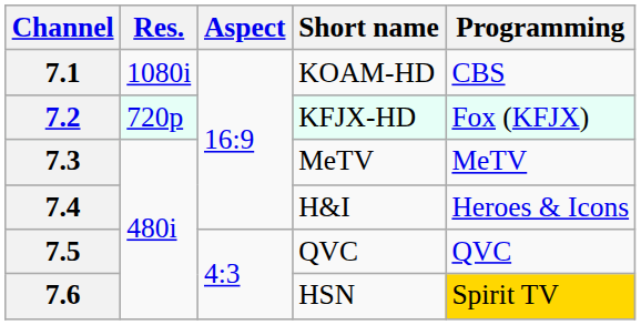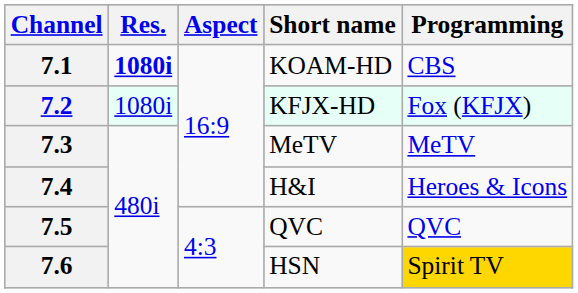7.1 | Res.: normal -> bold
7.2 | Res.: 720p -> 1080i
